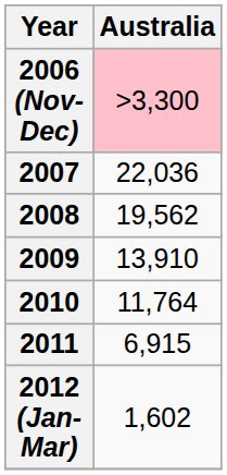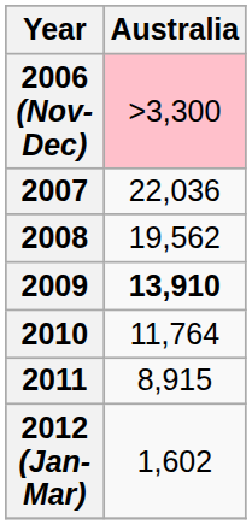2009 | Australia: normal -> bold
2011 | Australia: 6,915 -> 8,915
